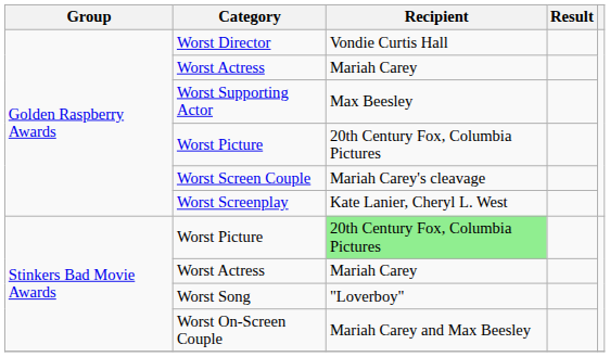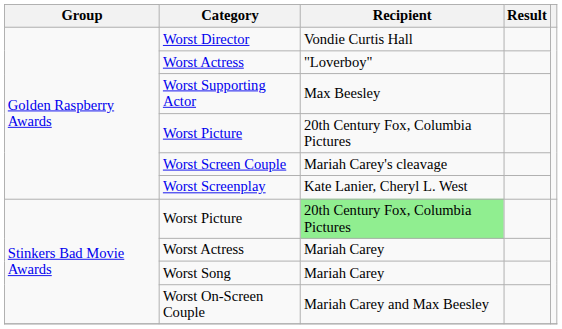Golden Raspberry Awards / Worst Actress | Recipient: Mariah Carey -> "Loverboy"
Worst Song | Recipient: "Loverboy" -> Mariah Carey
